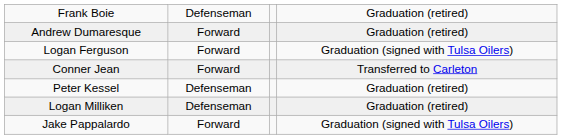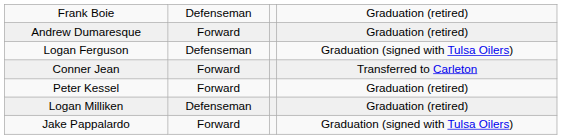Logan Ferguson | column 2: Forward -> Defenseman
Peter Kessel | column 2: Defenseman -> Forward
